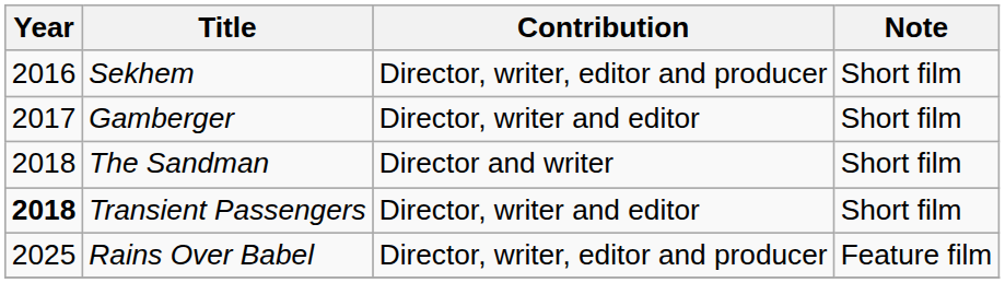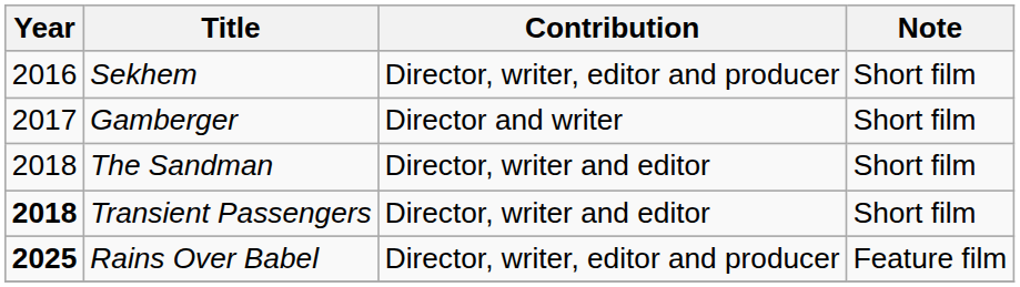Gamberger | Contribution: Director, writer and editor -> Director and writer
The Sandman | Contribution: Director and writer -> Director, writer and editor
Rains Over Babel | Year: normal -> bold
